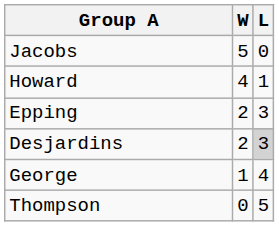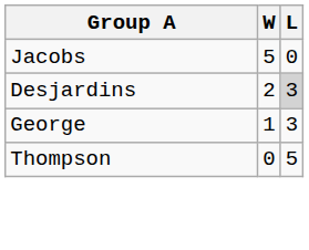- row: Howard | 4 | 1
- row: Epping | 2 | 3
George | L: 4 -> 3
